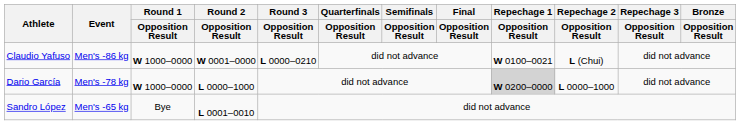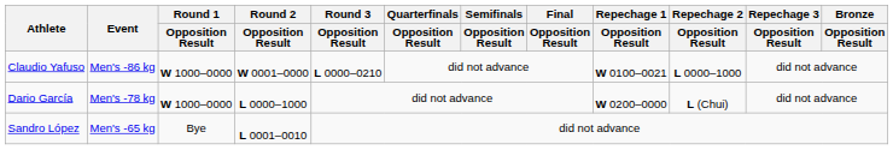Claudio Yafuso | Repechage 2 / Opposition Result: L (Chui) -> L 0000–1000
Dario García | Repechage 1 / Opposition Result: lightgrey background -> no background
Dario García | Repechage 2 / Opposition Result: L 0000–1000 -> L (Chui)
